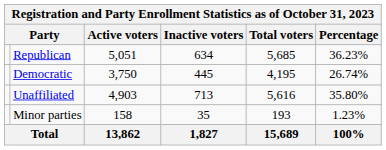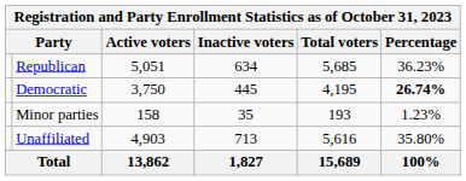Democratic | Percentage: normal -> bold
rows swapped: Unaffiliated <-> Minor parties
